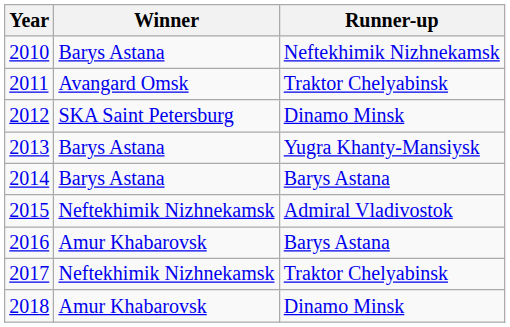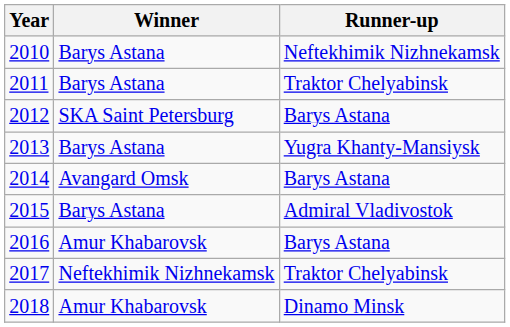2011 | Winner: Avangard Omsk -> Barys Astana
2012 | Runner-up: Dinamo Minsk -> Barys Astana
2014 | Winner: Barys Astana -> Avangard Omsk
2015 | Winner: Neftekhimik Nizhnekamsk -> Barys Astana
